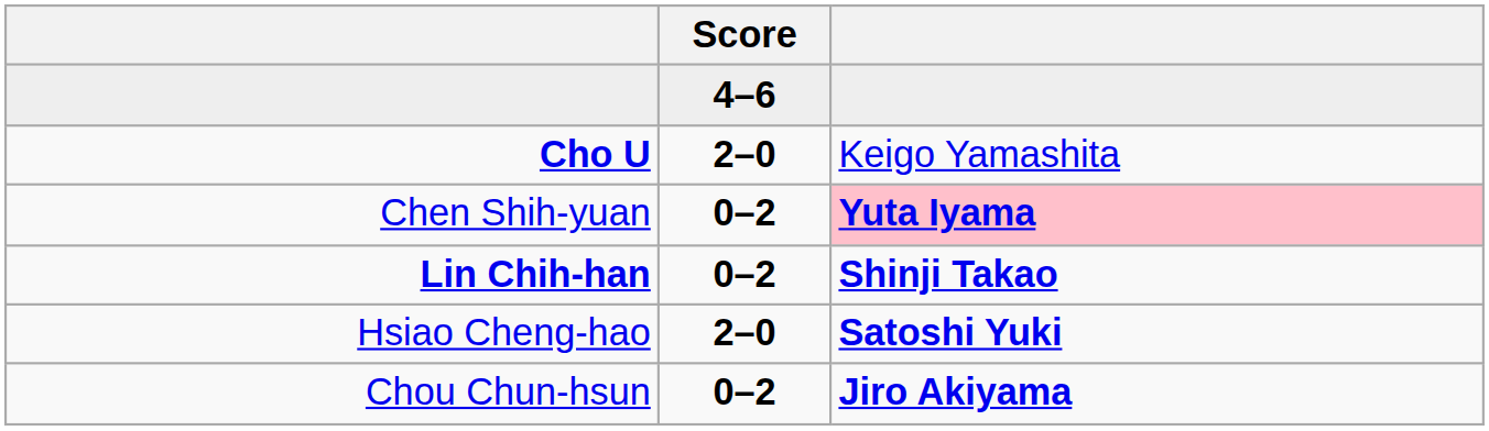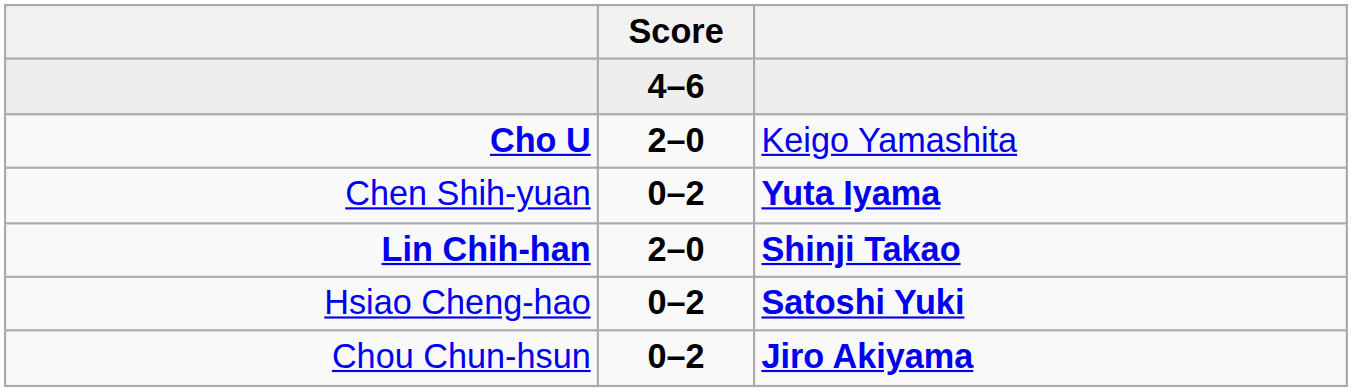Chen Shih-yuan | column 3: pink background -> no background
Lin Chih-han | Score: 0–2 -> 2–0
Hsiao Cheng-hao | Score: 2–0 -> 0–2
